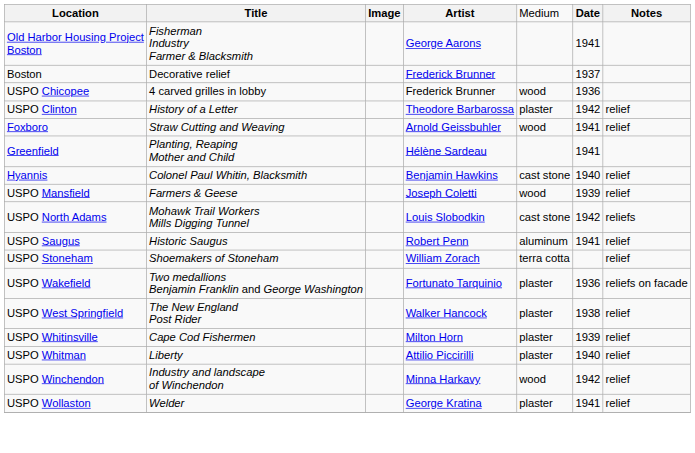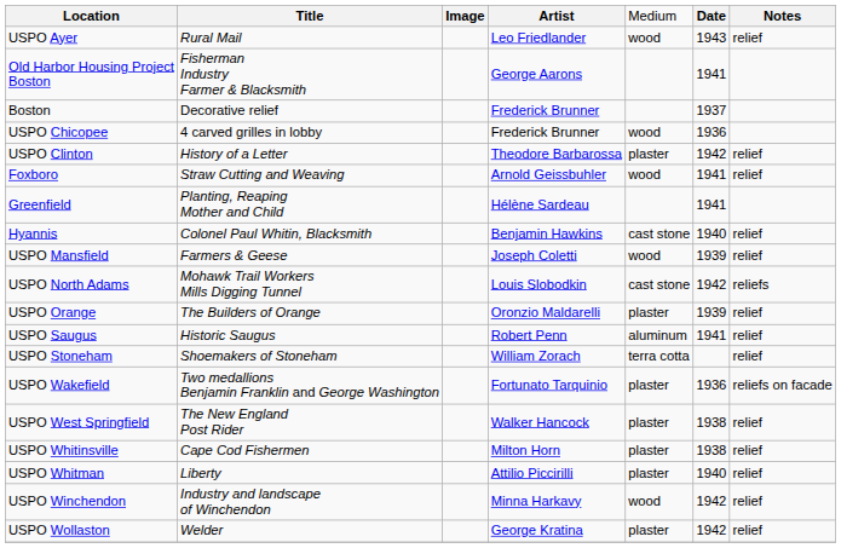+ row: USPO Ayer | Rural Mail | Leo Friedlander | wood | 1943 | relief
+ row: USPO Orange | The Builders of Orange | Oronzio Maldarelli | plaster | 1939 | relief
USPO Whitinsville | column 6: 1939 -> 1938
USPO Wollaston | column 6: 1941 -> 1942
